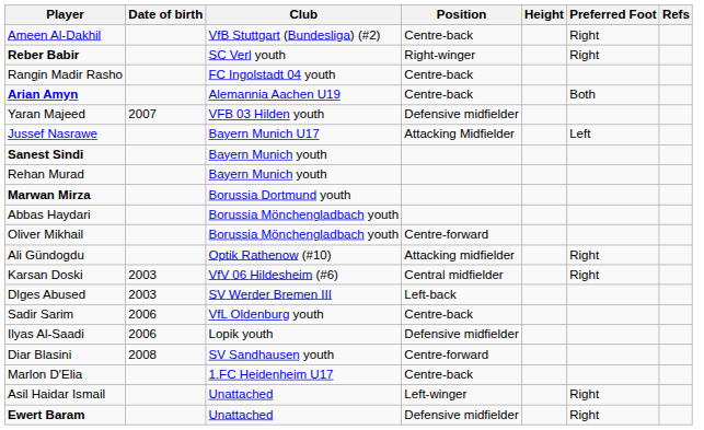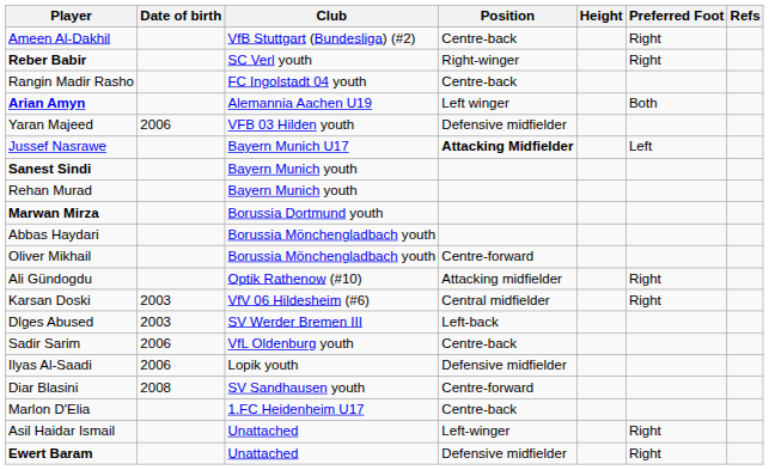Arian Amyn | Position: Centre-back -> Left winger
Yaran Majeed | Date of birth: 2007 -> 2006
Jussef Nasrawe | Position: normal -> bold
